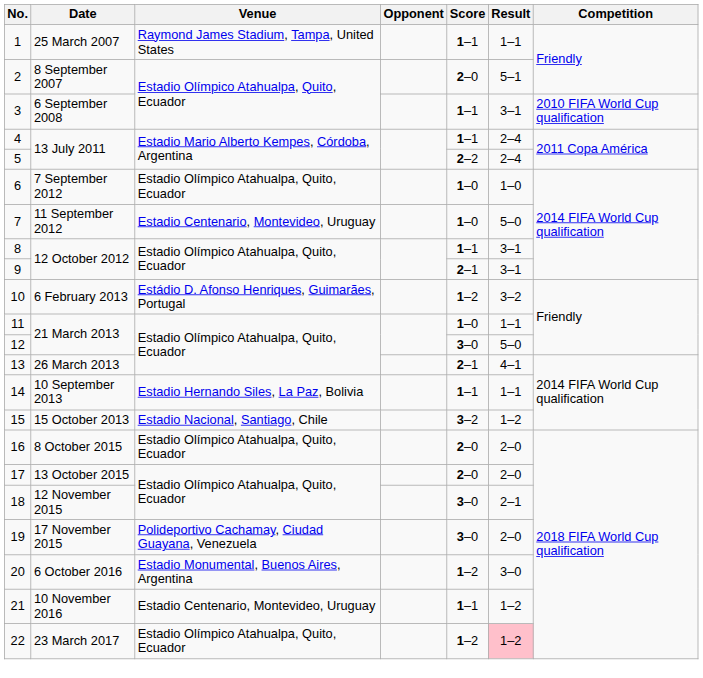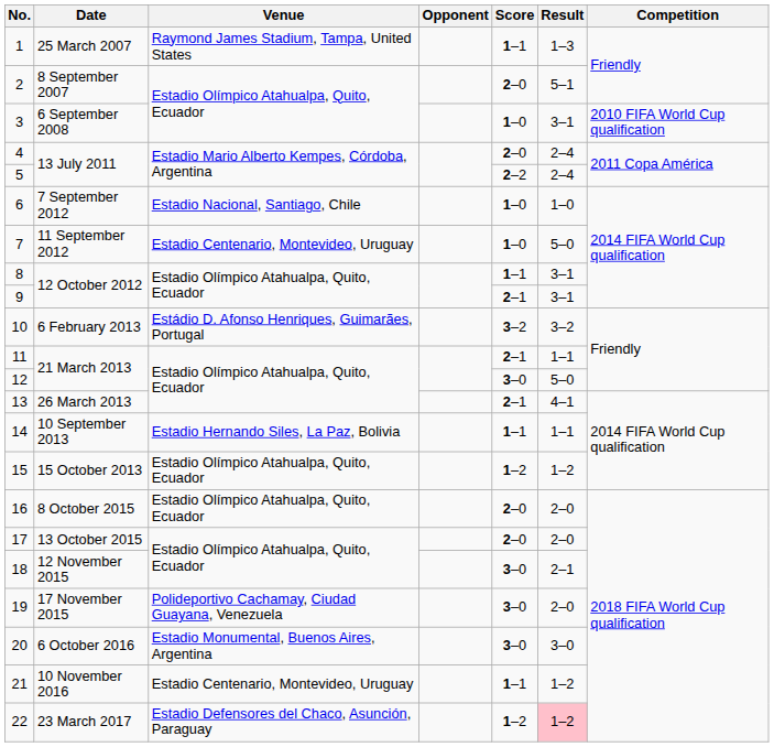1 | Result: 1–1 -> 1–3
3 | Score: 1–1 -> 1–0
4 | Score: 1–1 -> 2–0
6 | Venue: Estadio Olímpico Atahualpa, Quito, Ecuador -> Estadio Nacional, Santiago, Chile
10 | Score: 1–2 -> 3–2
11 | Score: 1–0 -> 2–1
15 | Venue: Estadio Nacional, Santiago, Chile -> Estadio Olímpico Atahualpa, Quito, Ecuador
15 | Score: 3–2 -> 1–2
20 | Score: 1–2 -> 3–0
22 | Venue: Estadio Olímpico Atahualpa, Quito, Ecuador -> Estadio Defensores del Chaco, Asunción, Paraguay
